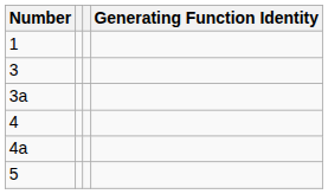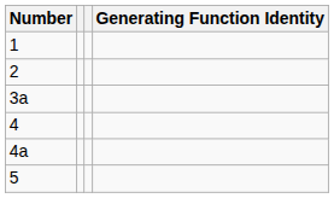+ row: 2
- row: 3
